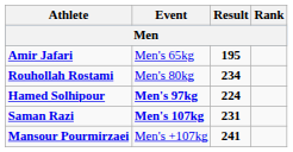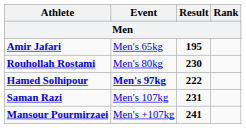Rouhollah Rostami | Result: 234 -> 230
Hamed Solhipour | Result: 224 -> 222
Saman Razi | Event: bold -> normal
